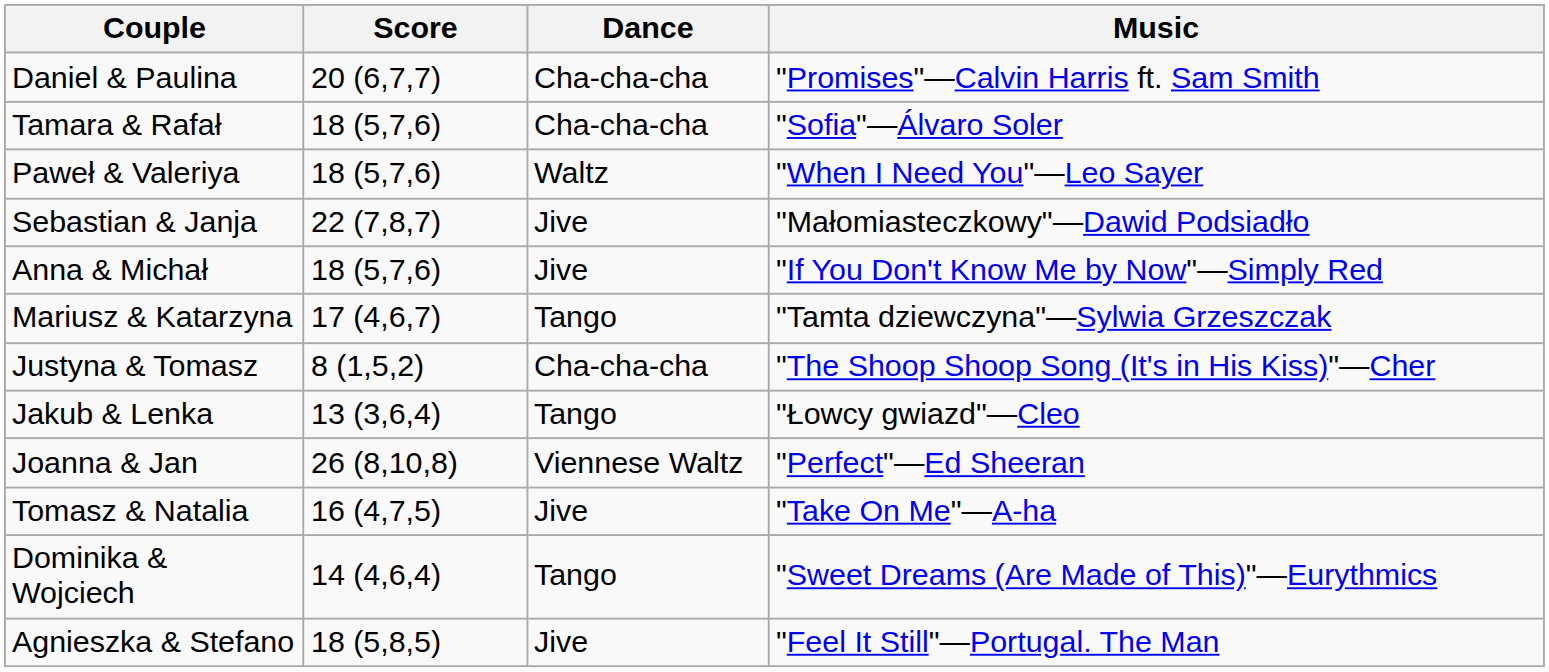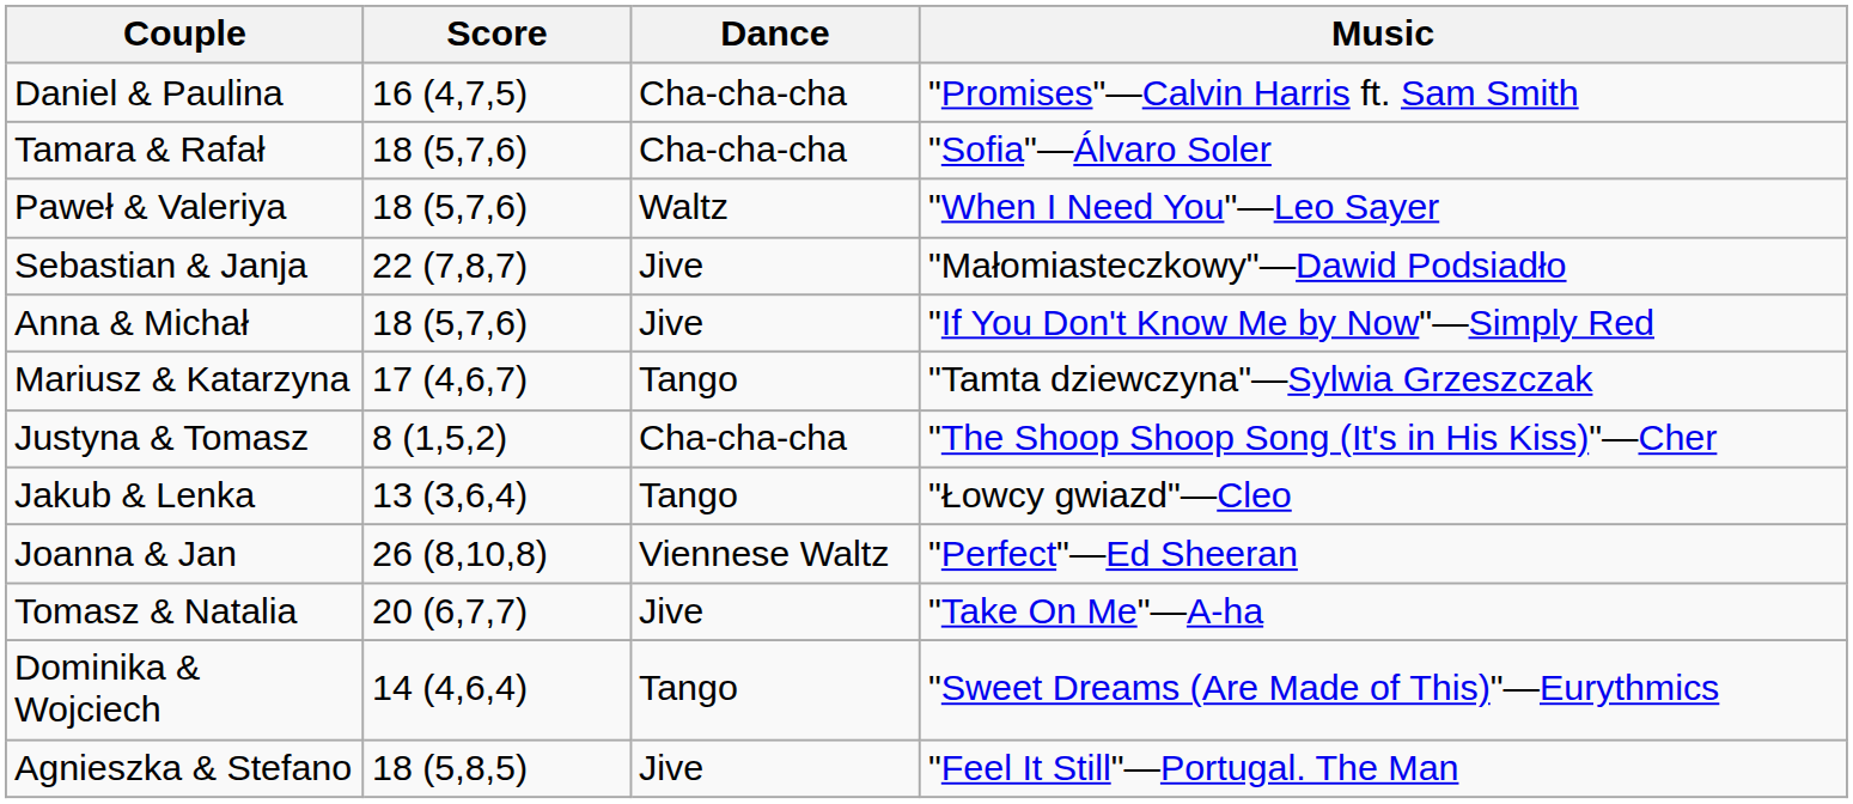Daniel & Paulina | Score: 20 (6,7,7) -> 16 (4,7,5)
Tomasz & Natalia | Score: 16 (4,7,5) -> 20 (6,7,7)
